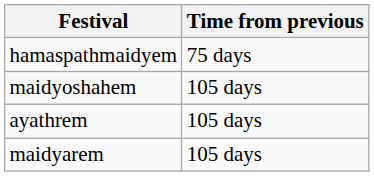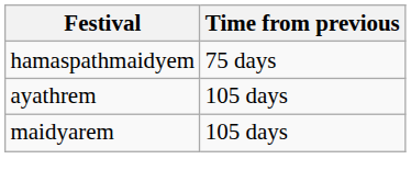- row: maidyoshahem | 105 days
